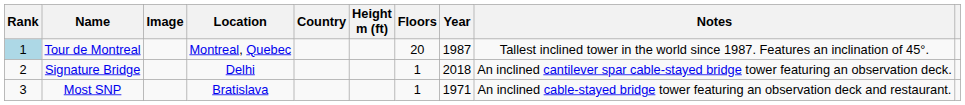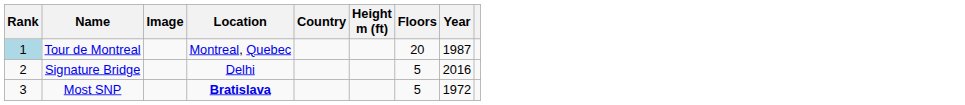- column: Notes | Tallest inclined tower in the world since 1987. Features an inclination of 45°. | An inclined cantilever spar cable-stayed bridge tower featuring an observation deck. | An inclined cable-stayed bridge tower featuring an observation deck and restaurant.
Signature Bridge | Floors: 1 -> 5
Signature Bridge | Year: 2018 -> 2016
Most SNP | Location: normal -> bold
Most SNP | Floors: 1 -> 5
Most SNP | Year: 1971 -> 1972
